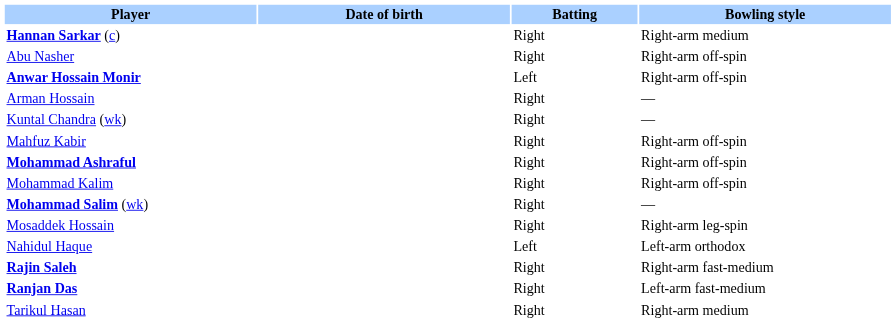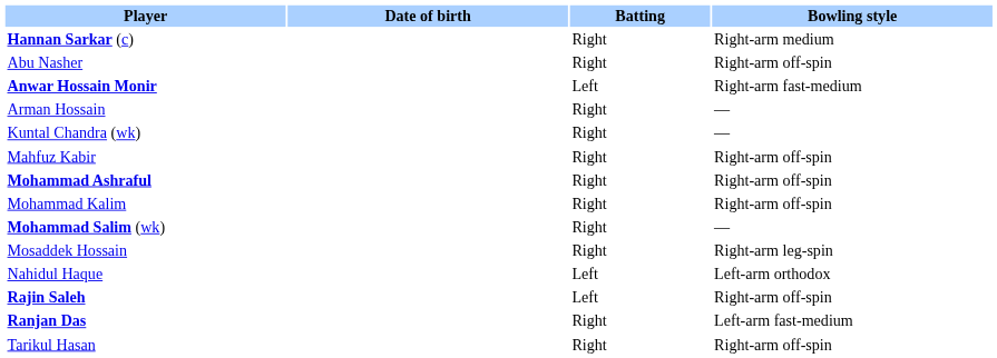Anwar Hossain Monir | Bowling style: Right-arm off-spin -> Right-arm fast-medium
Rajin Saleh | Batting: Right -> Left
Rajin Saleh | Bowling style: Right-arm fast-medium -> Right-arm off-spin
Tarikul Hasan | Bowling style: Right-arm medium -> Right-arm off-spin
